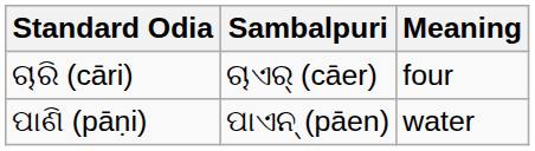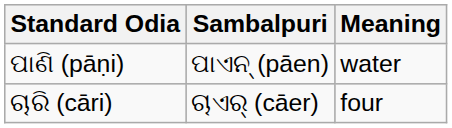rows swapped: ପାଣି (pāṇi) <-> ଚାରି (cāri)
